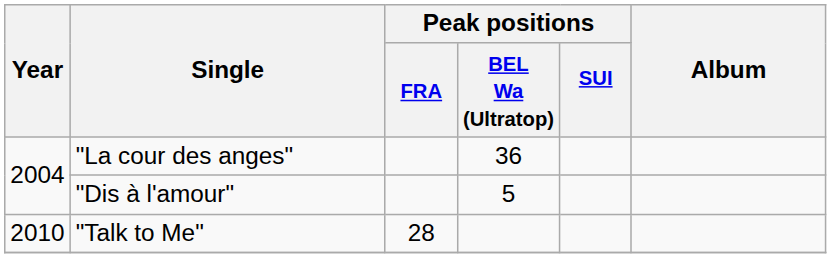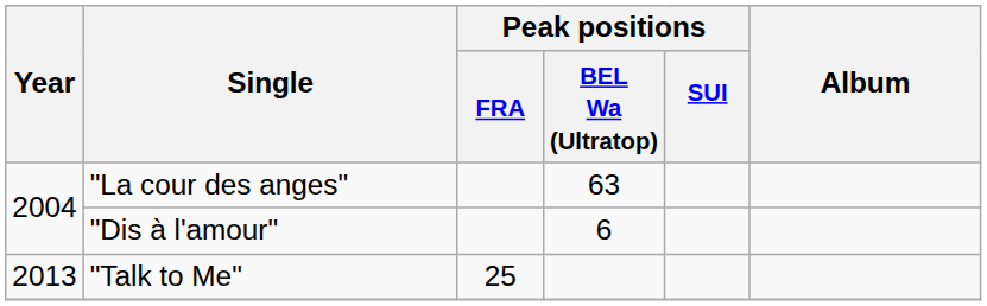"La cour des anges" | Peak positions / BEL Wa (Ultratop): 36 -> 63
"Dis à l'amour" | Peak positions / BEL Wa (Ultratop): 5 -> 6
"Talk to Me" | Year: 2010 -> 2013
"Talk to Me" | Peak positions / FRA: 28 -> 25
